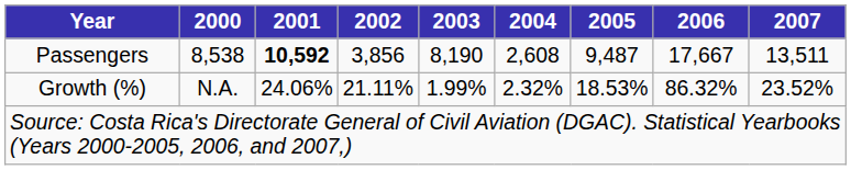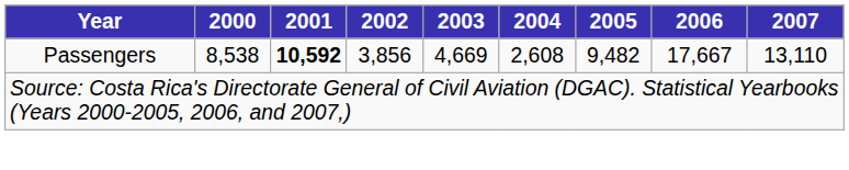Passengers | 2003: 8,190 -> 4,669
Passengers | 2005: 9,487 -> 9,482
Passengers | 2007: 13,511 -> 13,110
- row: Growth (%) | N.A. | 24.06% | 21.11% | 1.99% | 2.32% | 18.53% | 86.32% | 23.52%
